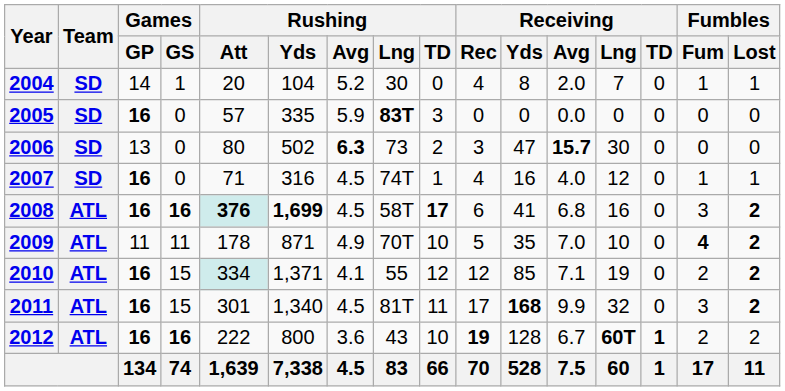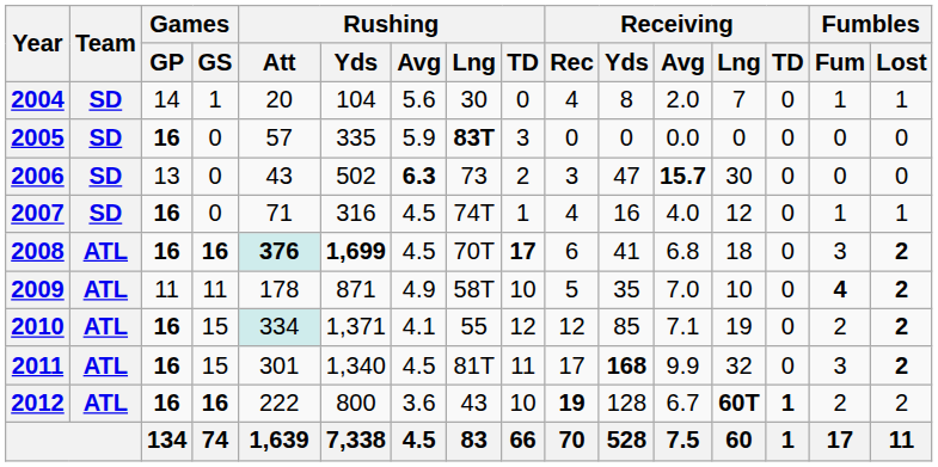2004 | Rushing / Avg: 5.2 -> 5.6
2006 | Rushing / Att: 80 -> 43
2008 | Rushing / Lng: 58T -> 70T
2008 | Receiving / Lng: 16 -> 18
2009 | Rushing / Lng: 70T -> 58T
